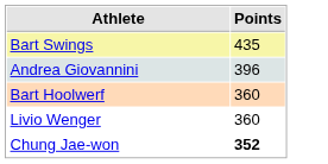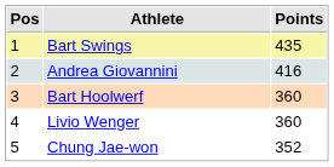+ column: Pos | 1 | 2 | 3 | 4 | 5
Andrea Giovannini | Points: 396 -> 416
Chung Jae-won | Points: bold -> normal
